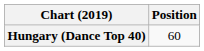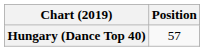Hungary (Dance Top 40) | Position: 60 -> 57
